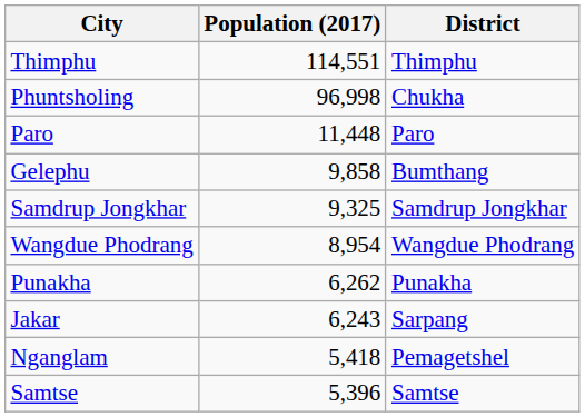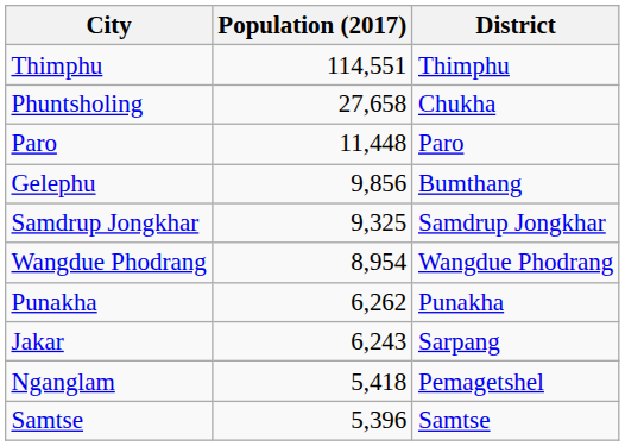Phuntsholing | Population (2017): 96,998 -> 27,658
Gelephu | Population (2017): 9,858 -> 9,856
